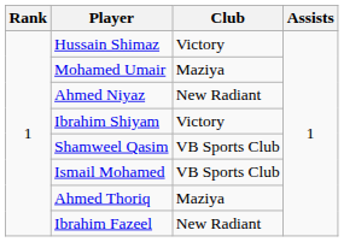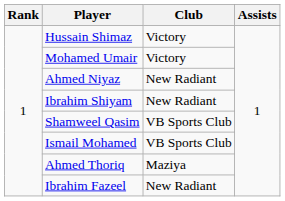Mohamed Umair | Club: Maziya -> Victory
Ibrahim Shiyam | Club: Victory -> New Radiant
